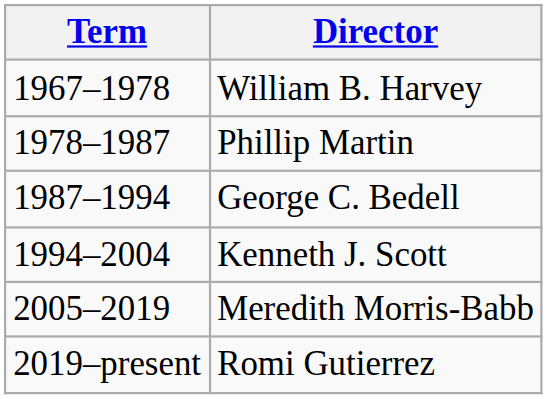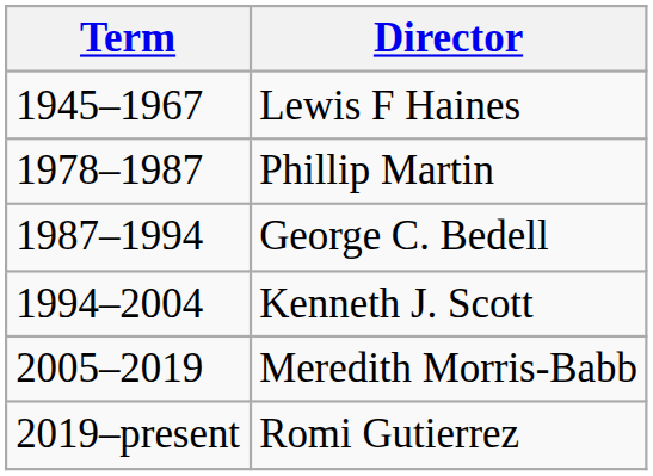+ row: 1945–1967 | Lewis F Haines
- row: 1967–1978 | William B. Harvey
